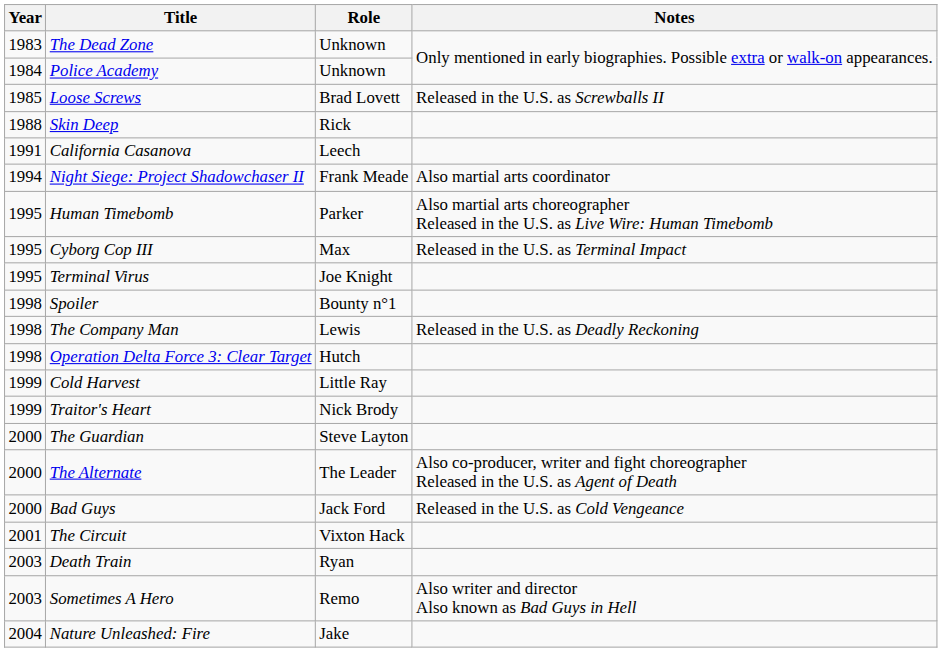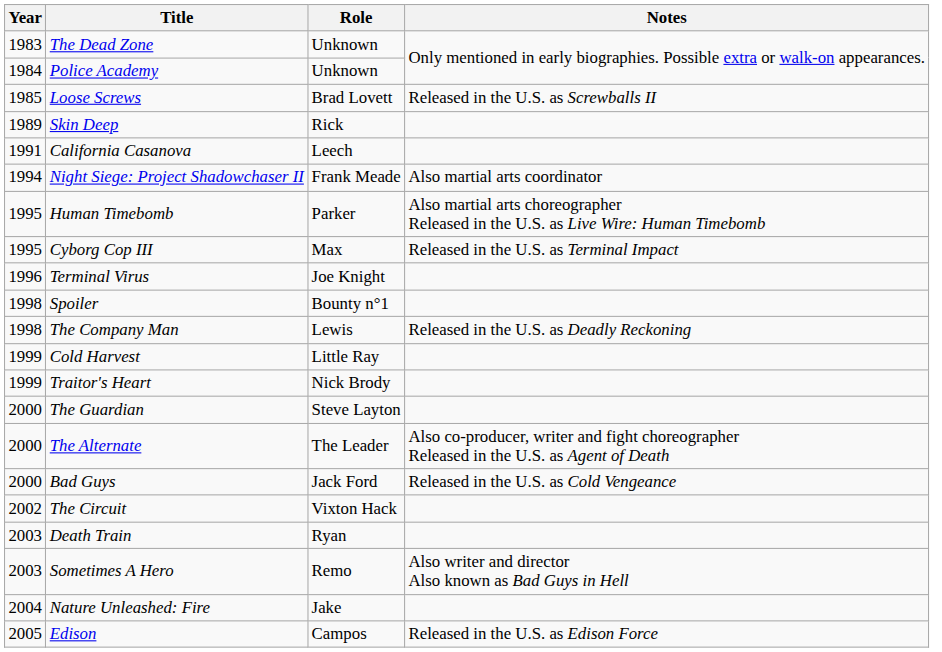Skin Deep | Year: 1988 -> 1989
Terminal Virus | Year: 1995 -> 1996
- row: 1998 | Operation Delta Force 3: Clear Target | Hutch
The Circuit | Year: 2001 -> 2002
+ row: 2005 | Edison | Campos | Released in the U.S. as Edison Force
